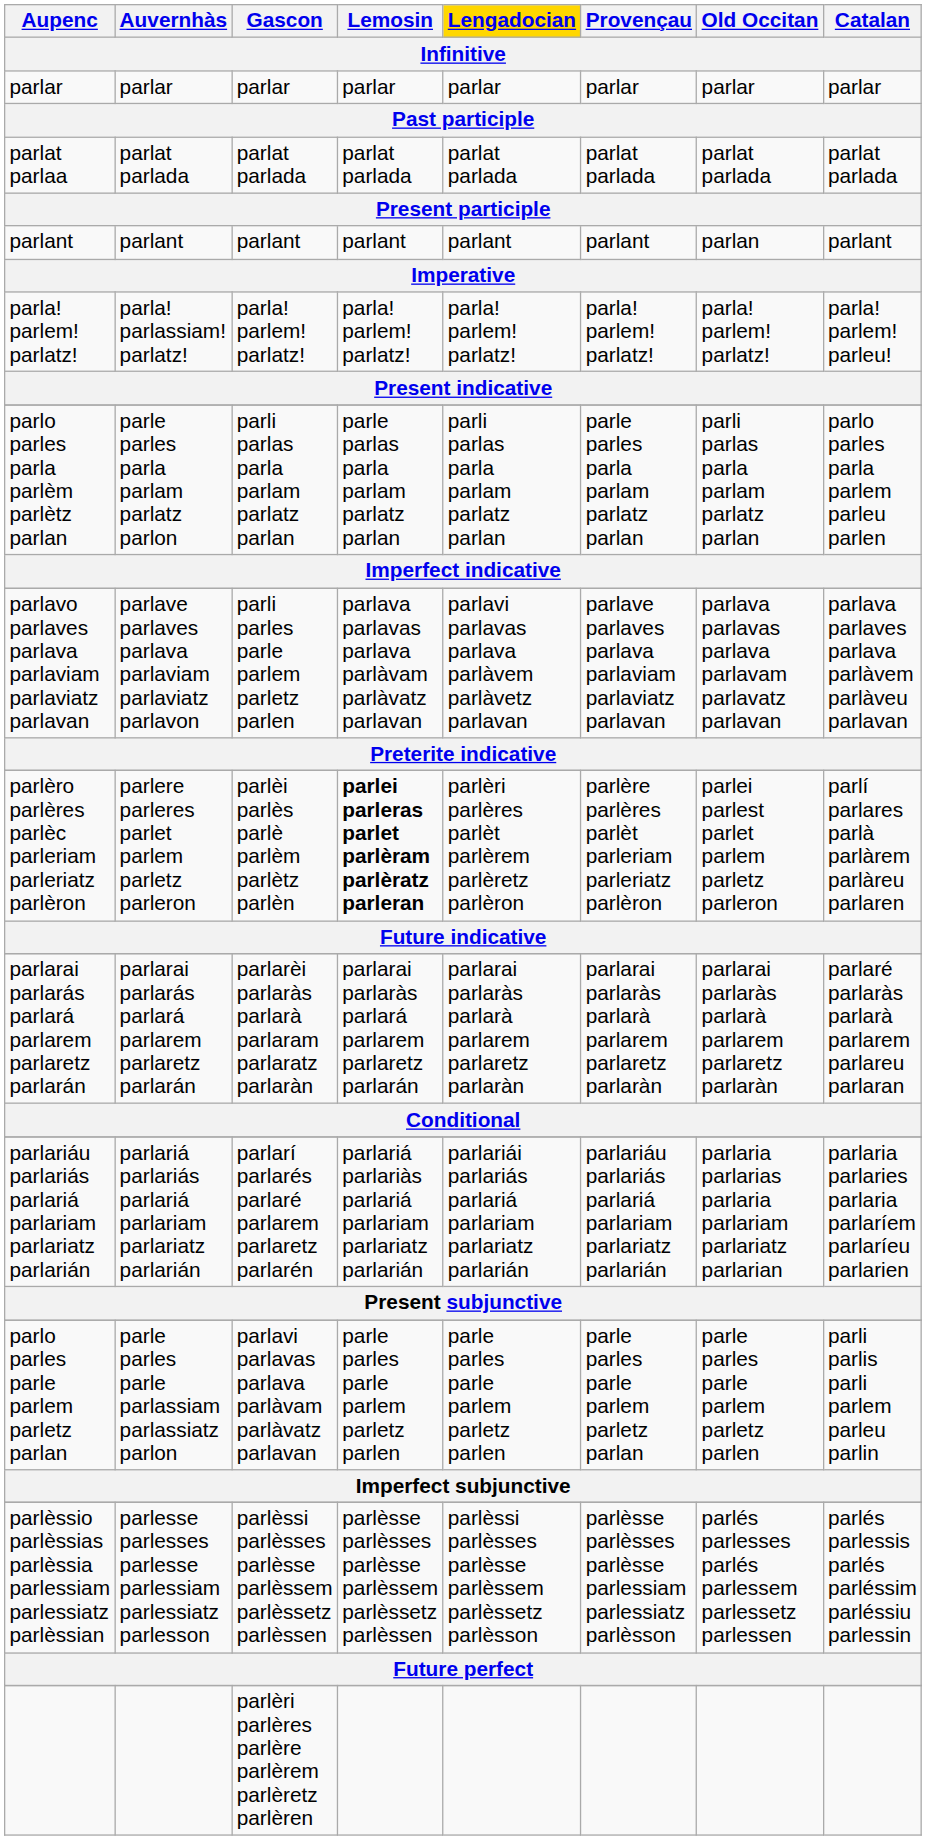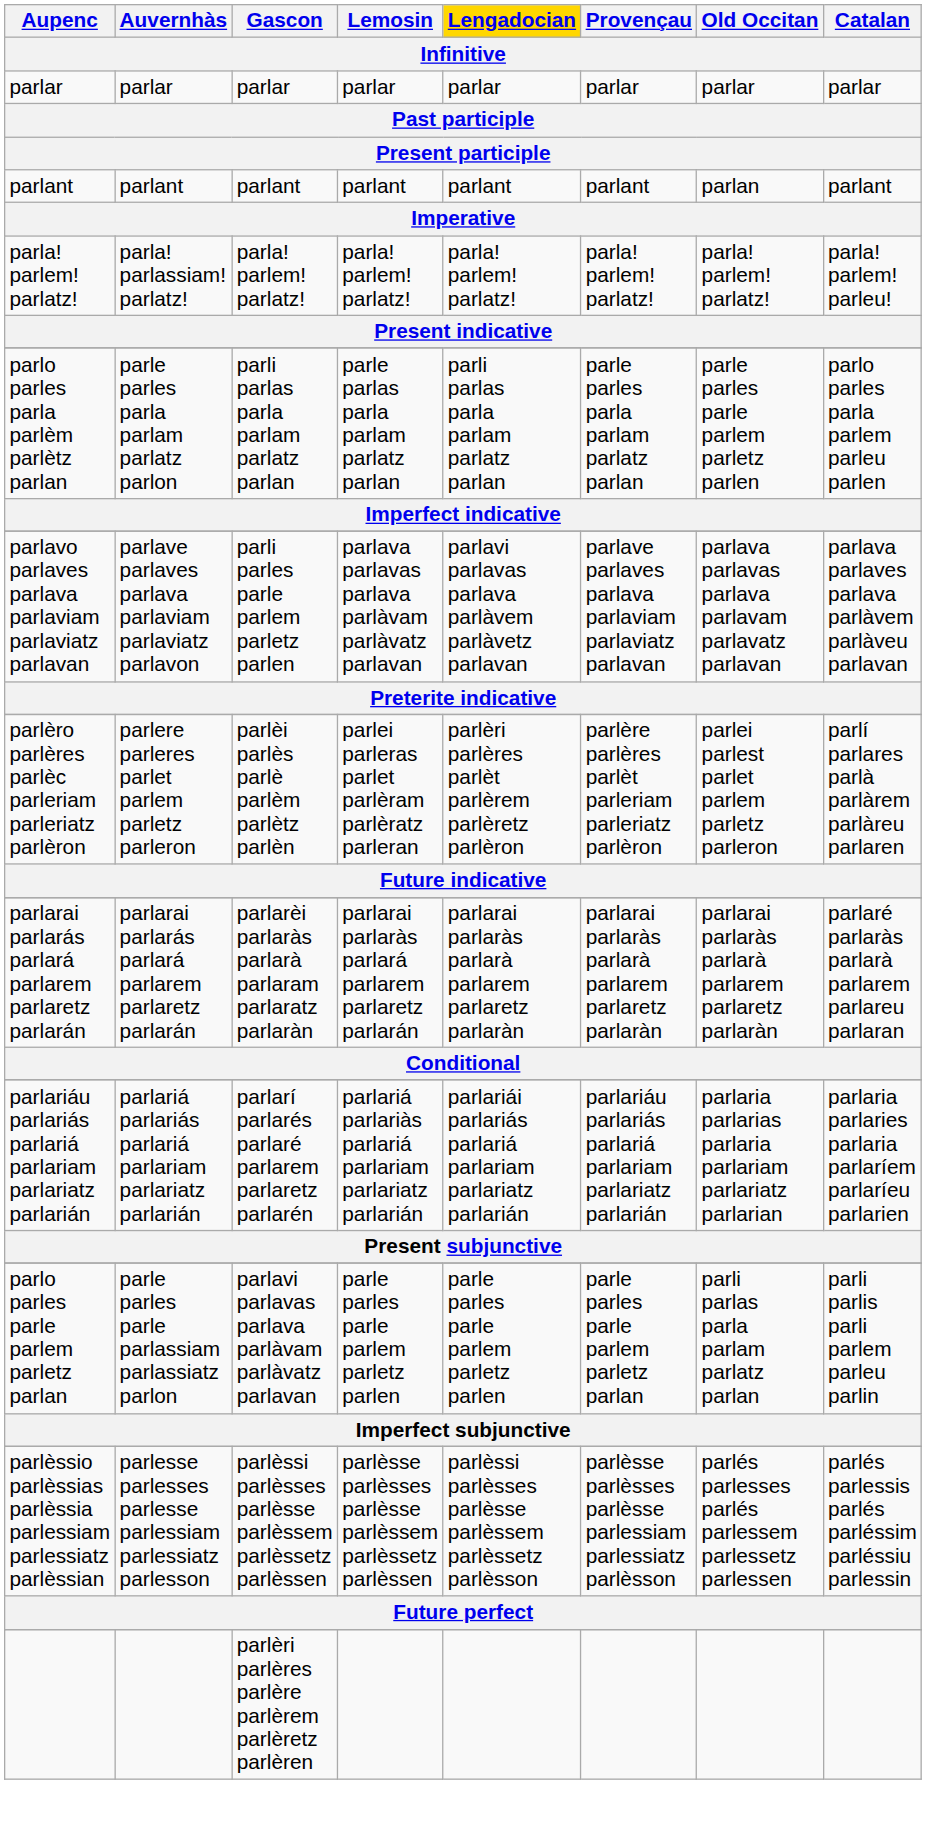- row: parlat parlaa | parlat parlada | parlat parlada | parlat parlada | parlat parlada | parlat parlada | parlat parlada | parlat parlada
parlo parles parla parlèm parlètz parlan | Old Occitan: parli parlas parla parlam parlatz parlan -> parle parles parle parlem parletz parlen
parlèro parlères parlèc parleriam parleriatz parlèron | Lemosin: bold -> normal
parlo parles parle parlem parletz parlan | Old Occitan: parle parles parle parlem parletz parlen -> parli parlas parla parlam parlatz parlan
